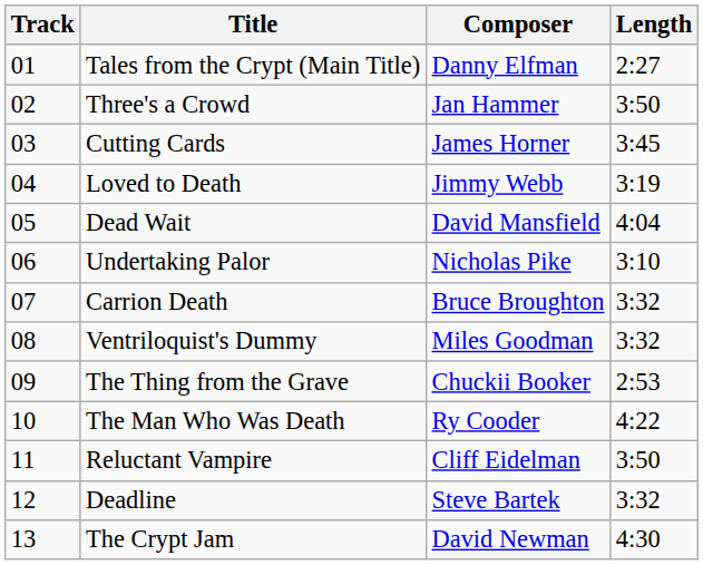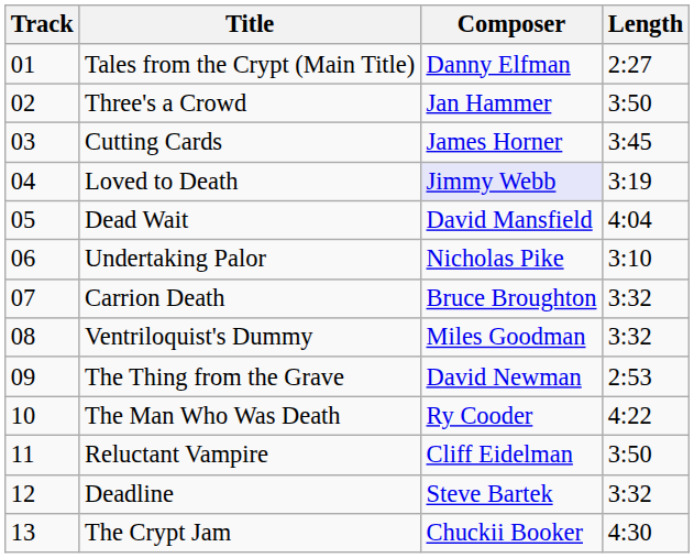Loved to Death | Composer: no background -> lavender background
The Thing from the Grave | Composer: Chuckii Booker -> David Newman
The Crypt Jam | Composer: David Newman -> Chuckii Booker
